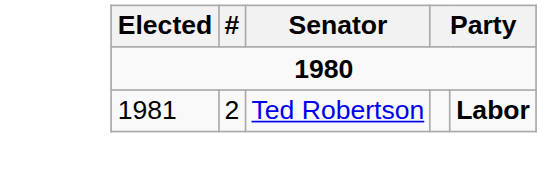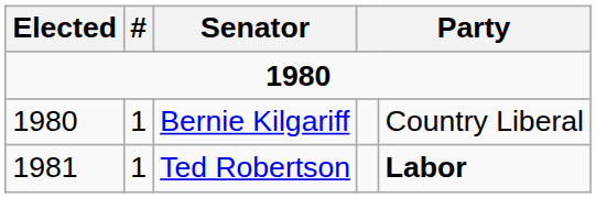+ row: 1980 | 1 | Bernie Kilgariff | Country Liberal
Ted Robertson | #: 2 -> 1
